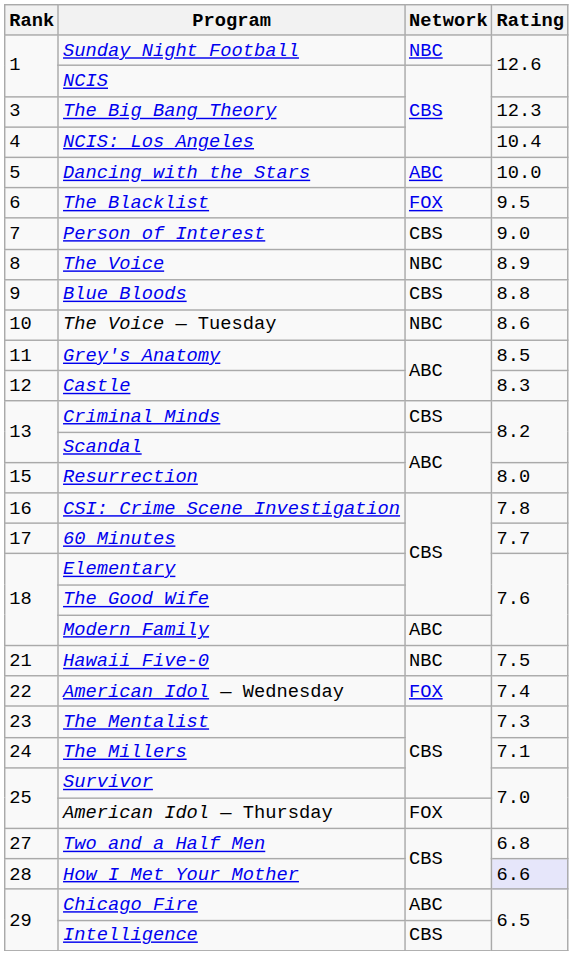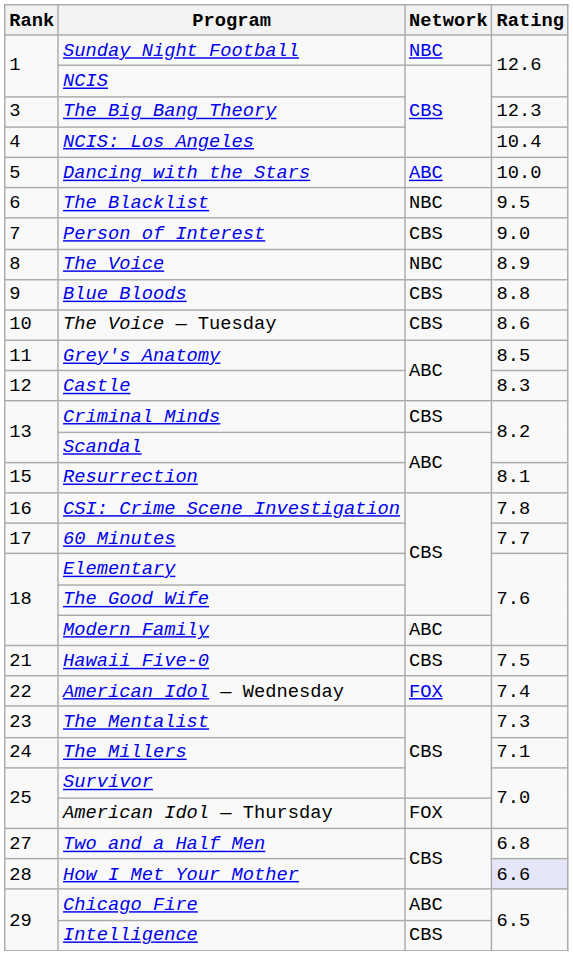The Blacklist | Network: FOX -> NBC
The Voice — Tuesday | Network: NBC -> CBS
Resurrection | Rating: 8.0 -> 8.1
Hawaii Five-0 | Network: NBC -> CBS
